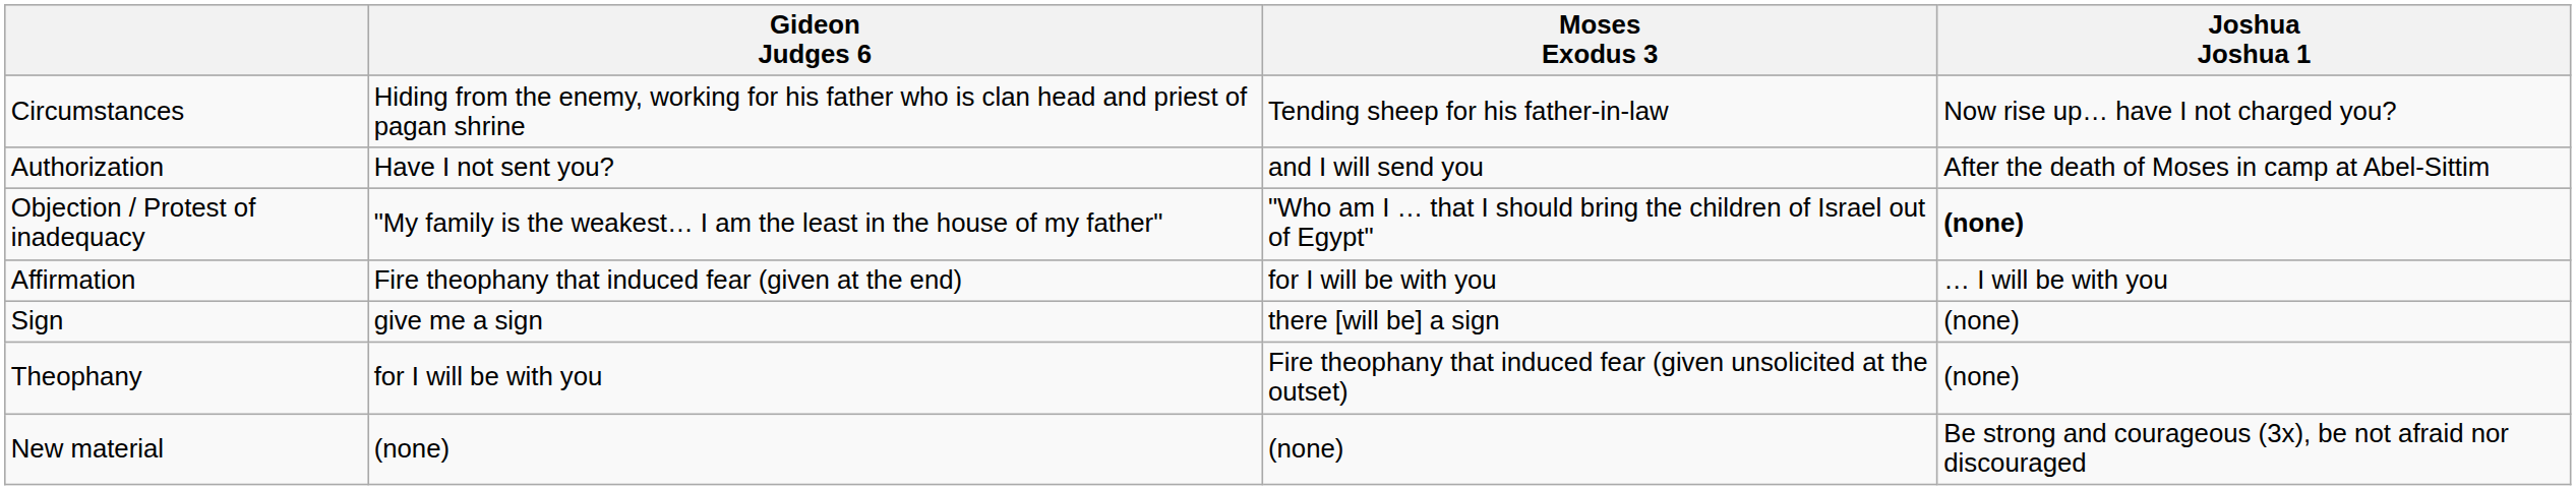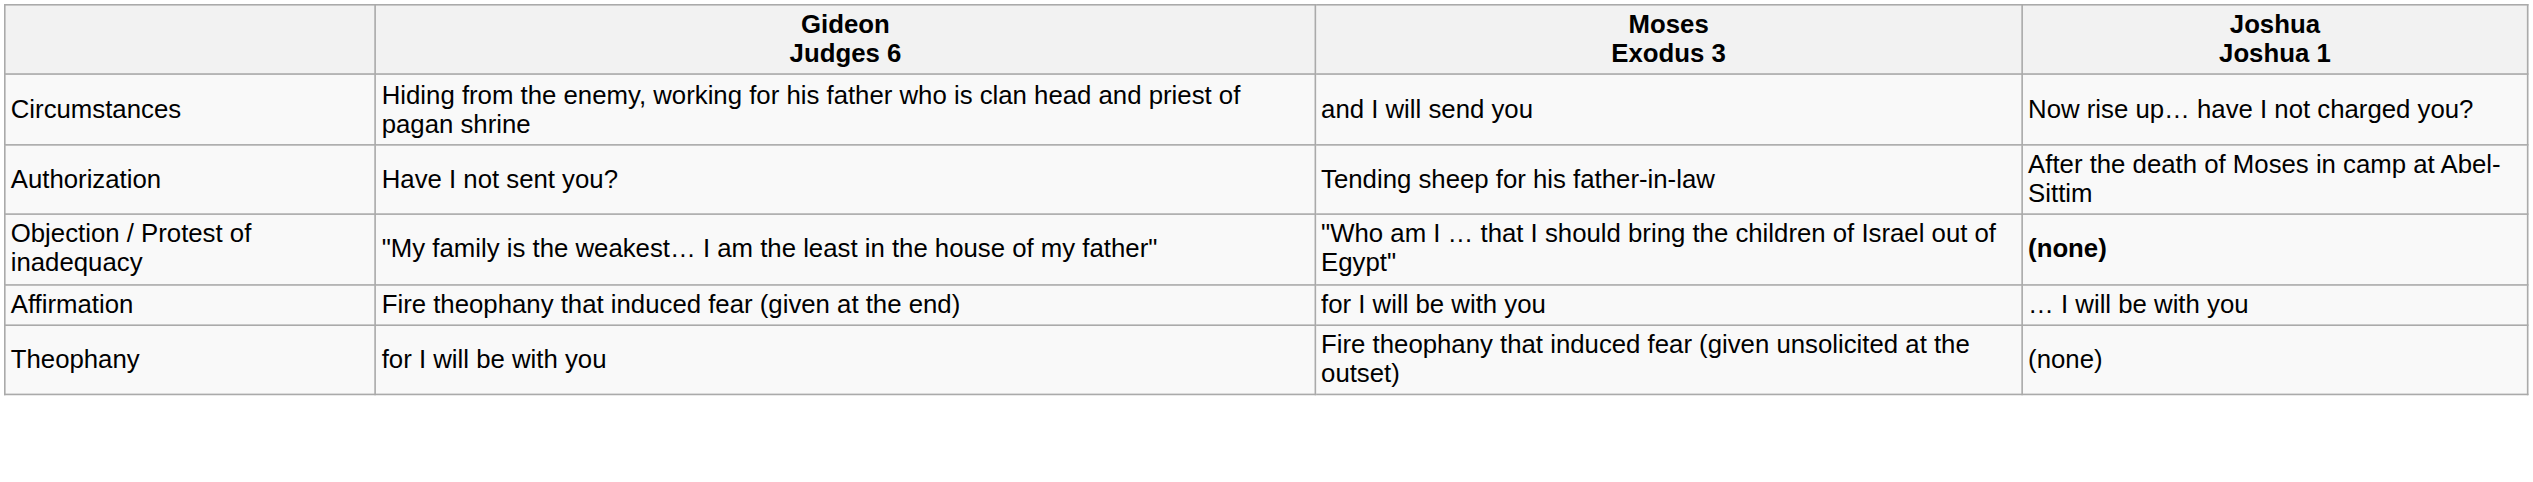Circumstances | Moses Exodus 3: Tending sheep for his father-in-law -> and I will send you
Authorization | Moses Exodus 3: and I will send you -> Tending sheep for his father-in-law
- row: Sign | give me a sign | there [will be] a sign | (none)
- row: New material | (none) | (none) | Be strong and courageous (3x), be not afraid nor discouraged
